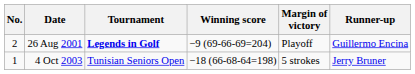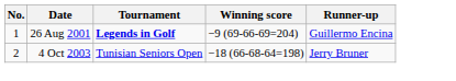- column: Margin of victory | Playoff | 5 strokes
26 Aug 2001 | No.: 2 -> 1
4 Oct 2003 | No.: 1 -> 2
